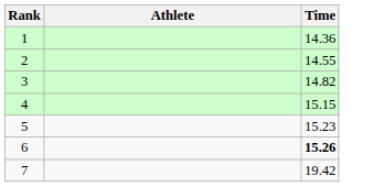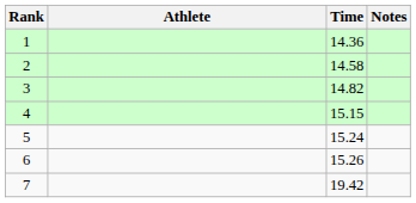+ column: Notes
2 | Time: 14.55 -> 14.58
5 | Time: 15.23 -> 15.24
6 | Time: bold -> normal
